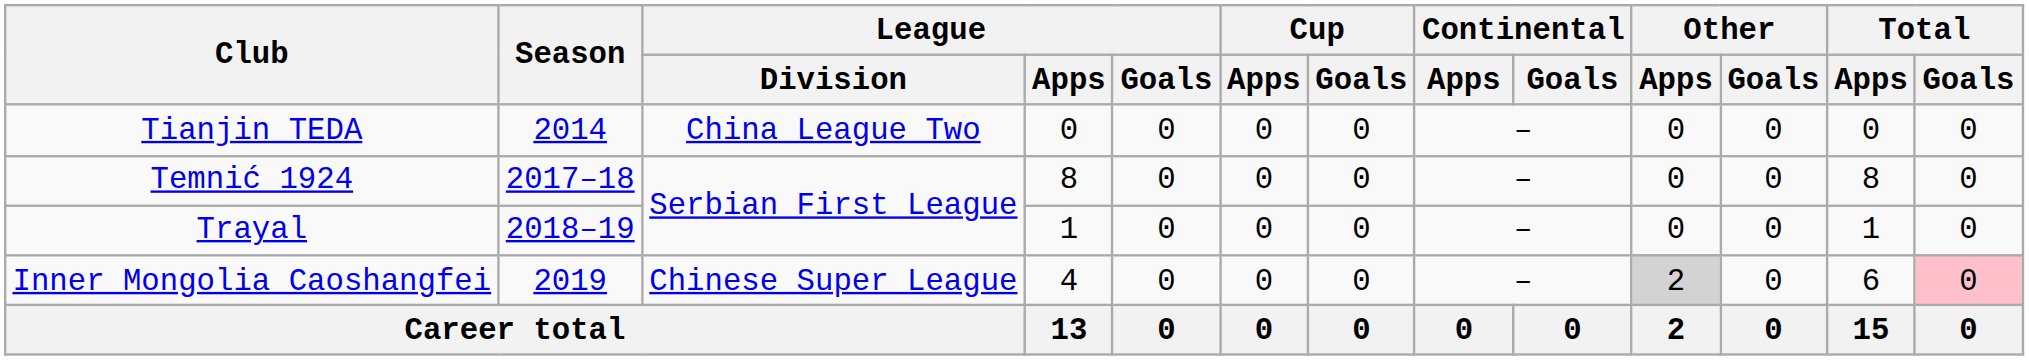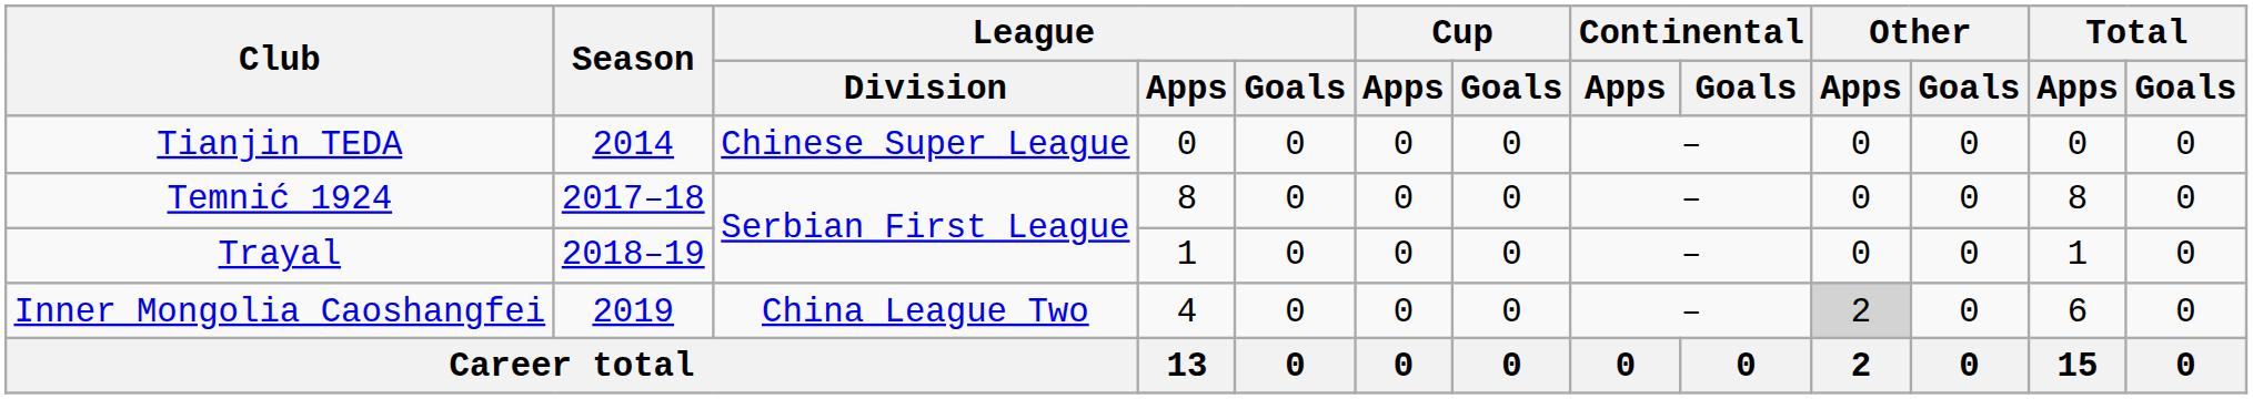Tianjin TEDA | League / Division: China League Two -> Chinese Super League
Inner Mongolia Caoshangfei | League / Division: Chinese Super League -> China League Two
Inner Mongolia Caoshangfei | Total / Goals: pink background -> no background
